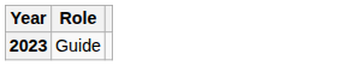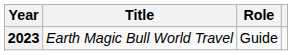+ column: Title | Earth Magic Bull World Travel
